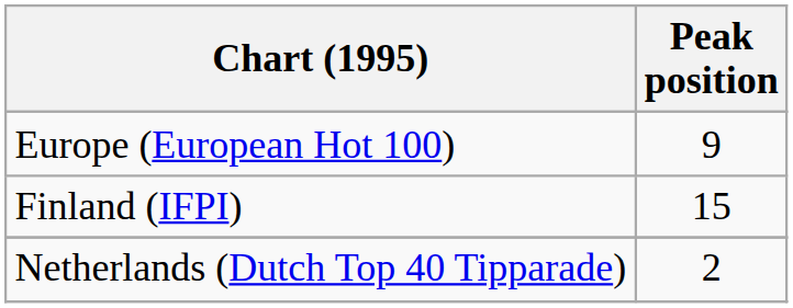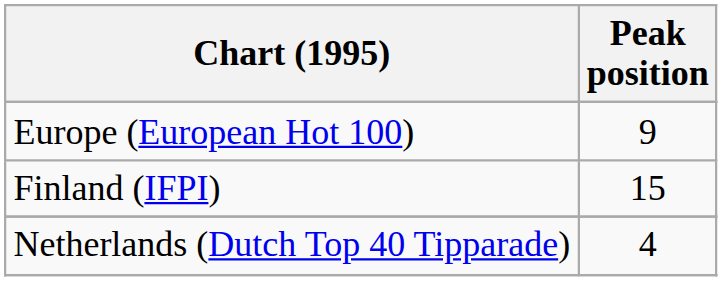Netherlands (Dutch Top 40 Tipparade) | Peak position: 2 -> 4
